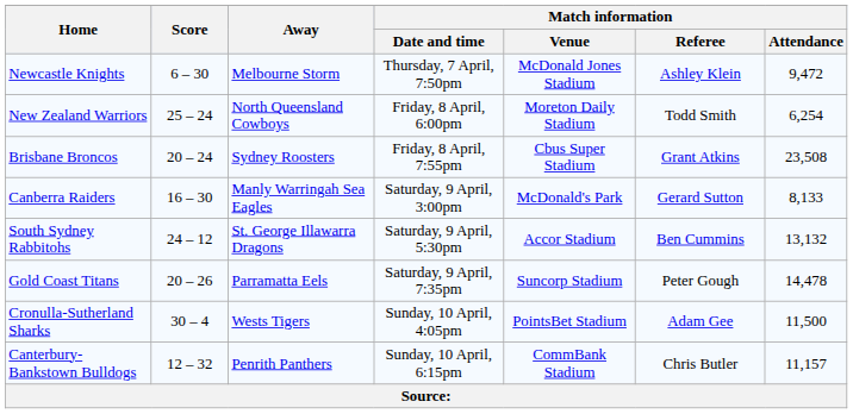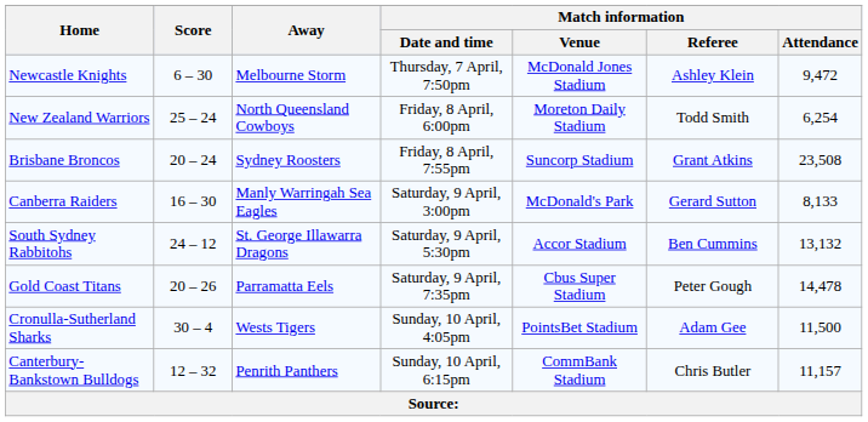Brisbane Broncos | Match information / Venue: Cbus Super Stadium -> Suncorp Stadium
Gold Coast Titans | Match information / Venue: Suncorp Stadium -> Cbus Super Stadium
